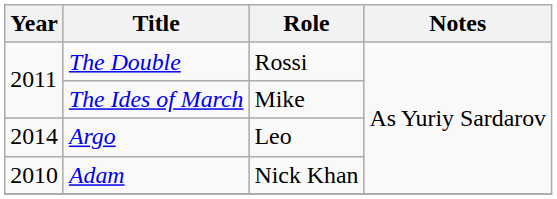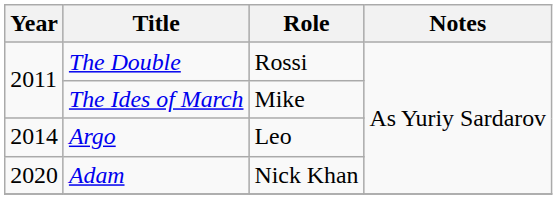Adam | Year: 2010 -> 2020
